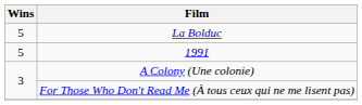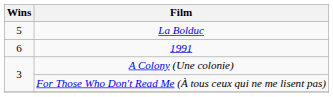1991 | Wins: 5 -> 6
